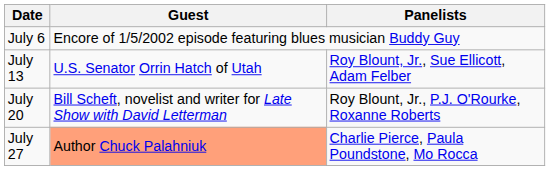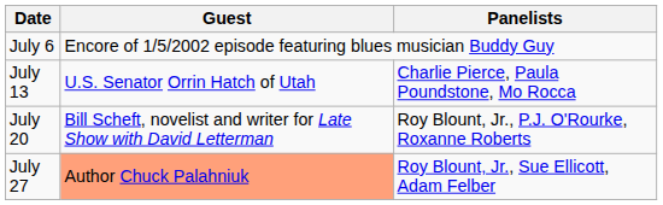July 13 | Panelists: Roy Blount, Jr., Sue Ellicott, Adam Felber -> Charlie Pierce, Paula Poundstone, Mo Rocca
July 27 | Panelists: Charlie Pierce, Paula Poundstone, Mo Rocca -> Roy Blount, Jr., Sue Ellicott, Adam Felber
